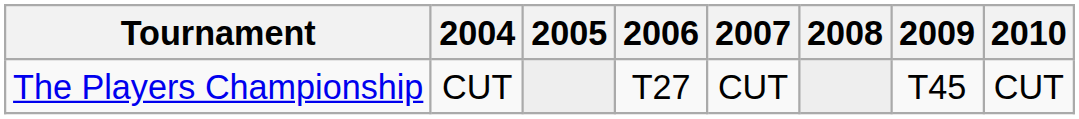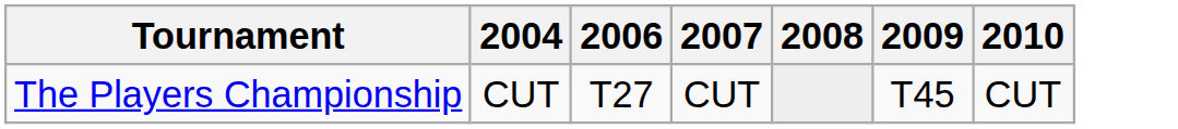- column: 2005
